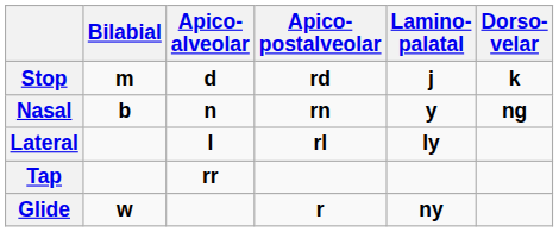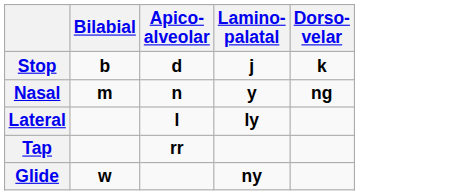- column: Apico- postalveolar | rd | rn | rl | r
Stop | Bilabial: m -> b
Nasal | Bilabial: b -> m
